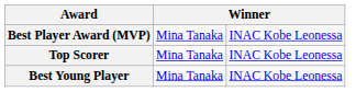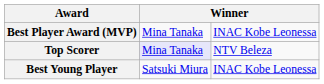Top Scorer | column 2: no background -> lavender background
Top Scorer | column 3: INAC Kobe Leonessa -> NTV Beleza
Best Young Player | column 2: Mina Tanaka -> Satsuki Miura
